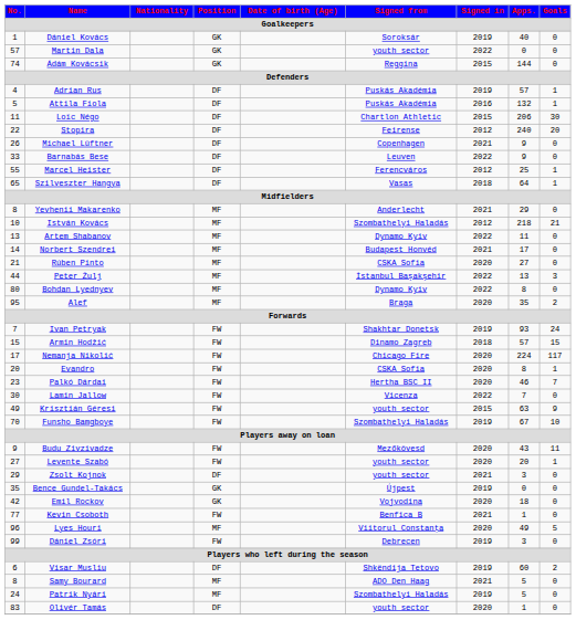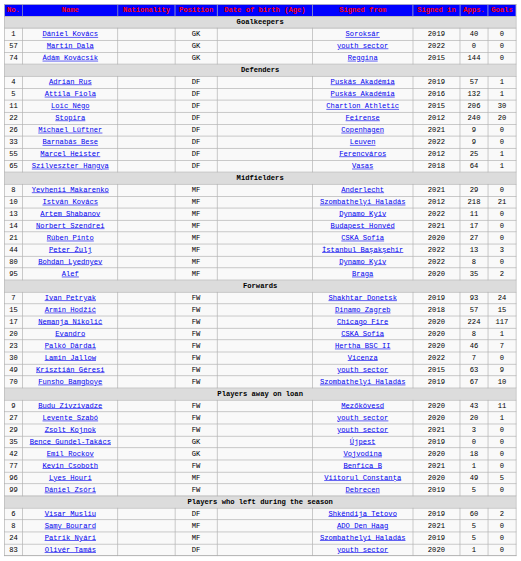Zsolt Kojnok | Position: DF -> FW
Dániel Zsóri | Apps.: 3 -> 5
